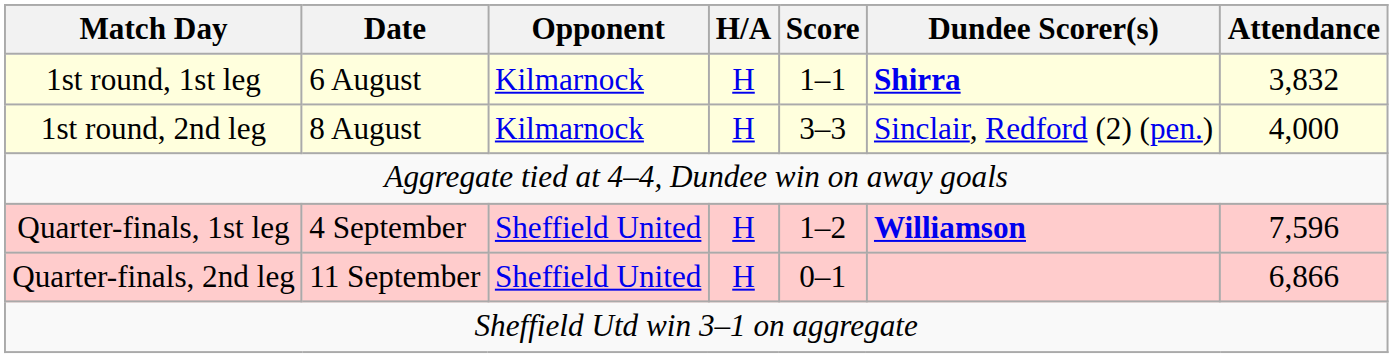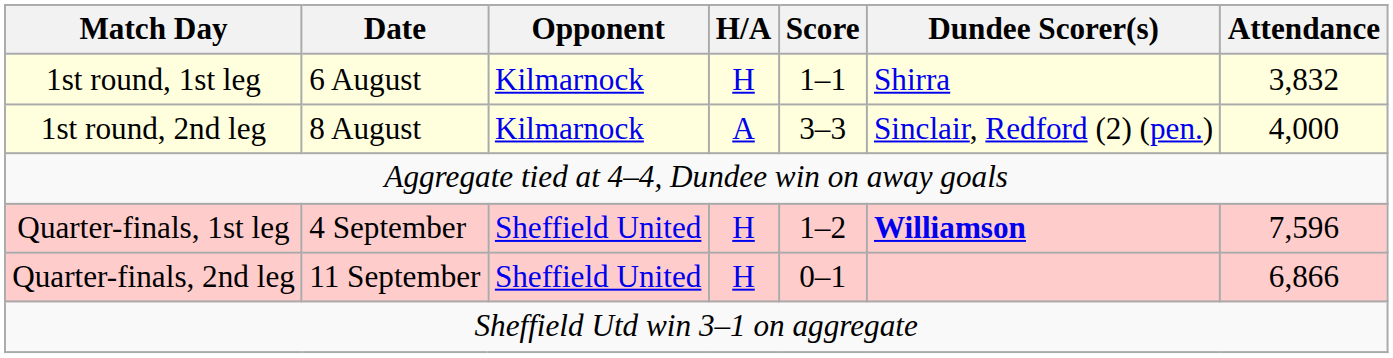1st round, 1st leg | Dundee Scorer(s): bold -> normal
1st round, 2nd leg | H/A: H -> A
